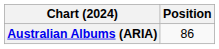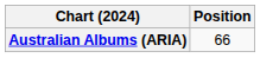Australian Albums (ARIA) | Position: 86 -> 66
